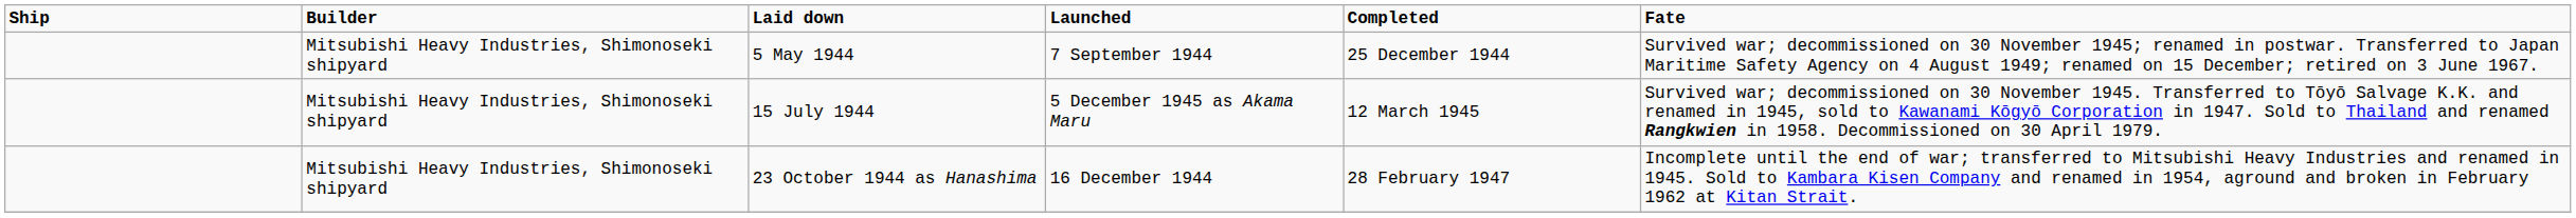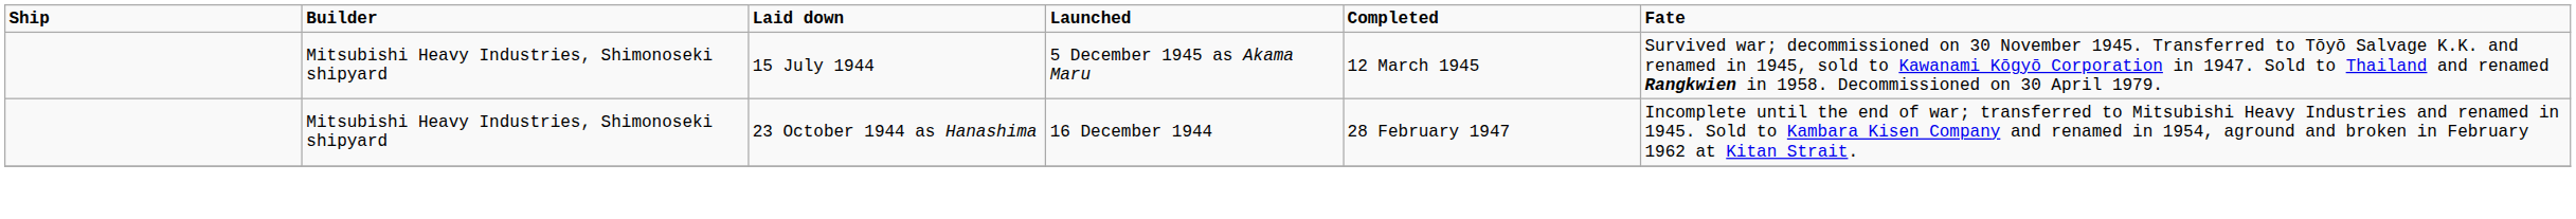- row: Mitsubishi Heavy Industries, Shimonoseki shipyard | 5 May 1944 | 7 September 1944 | 25 December 1944 | Survived war; decommissioned on 30 November 1945; renamed in postwar. Transferred to Japan Maritime Safety Agency on 4 August 1949; renamed on 15 December; retired on 3 June 1967.
